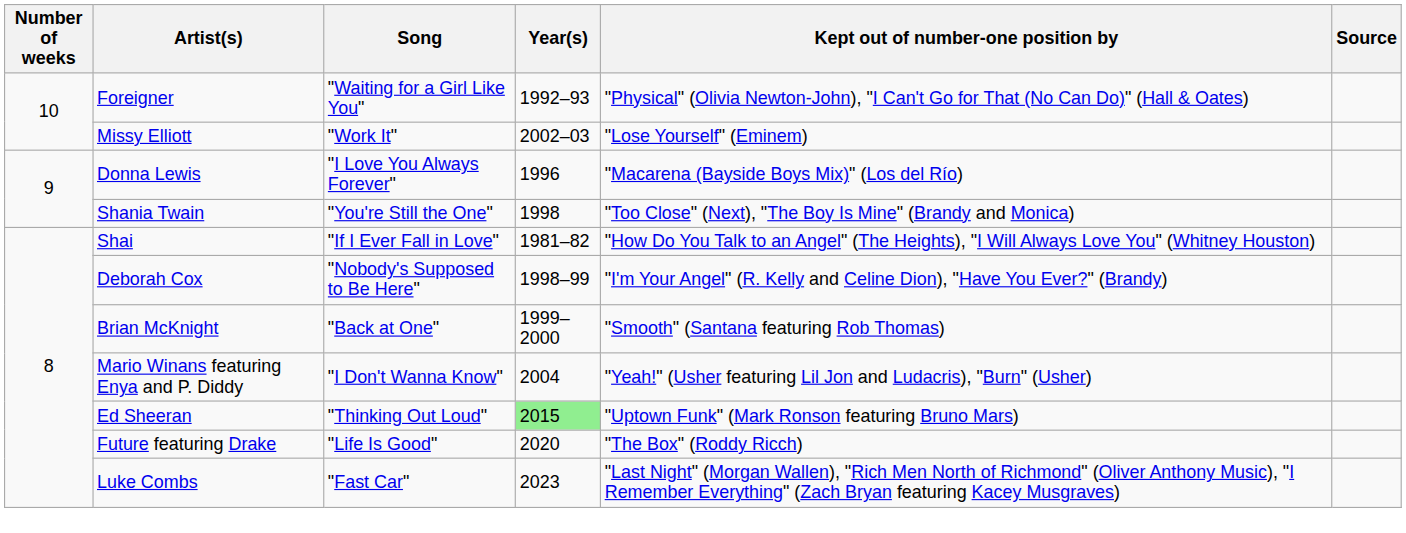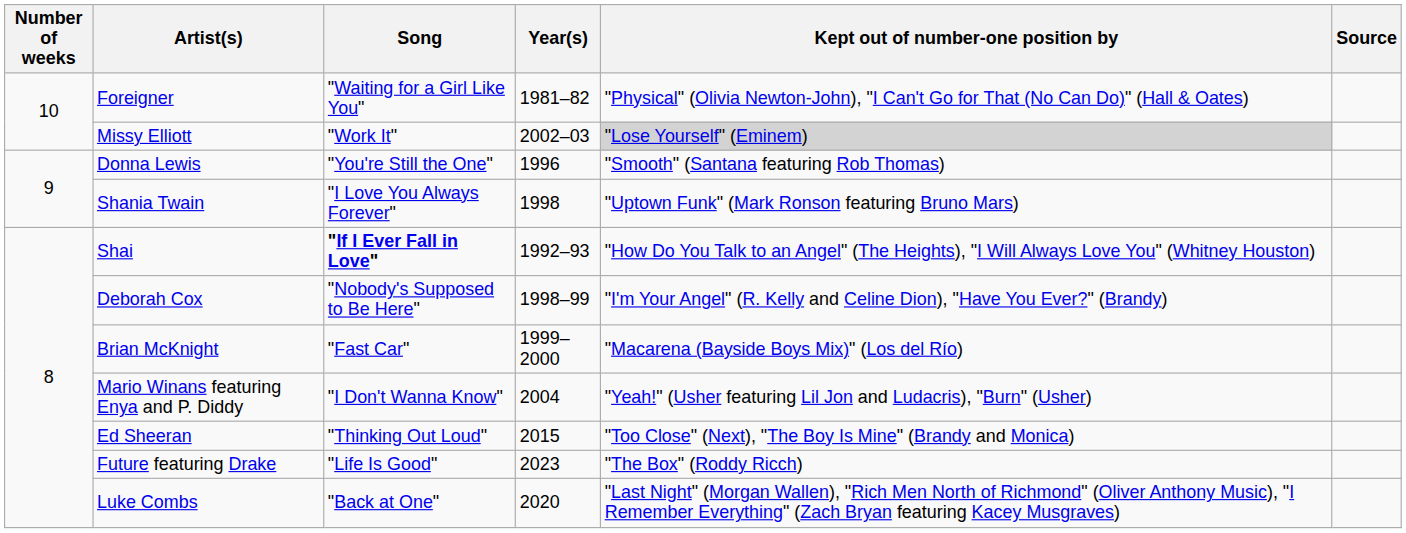Foreigner | Year(s): 1992–93 -> 1981–82
Missy Elliott | Kept out of number-one position by: no background -> lightgrey background
Donna Lewis | Song: "I Love You Always Forever" -> "You're Still the One"
Donna Lewis | Kept out of number-one position by: "Macarena (Bayside Boys Mix)" (Los del Río) -> "Smooth" (Santana featuring Rob Thomas)
Shania Twain | Song: "You're Still the One" -> "I Love You Always Forever"
Shania Twain | Kept out of number-one position by: "Too Close" (Next), "The Boy Is Mine" (Brandy and Monica) -> "Uptown Funk" (Mark Ronson featuring Bruno Mars)
Shai | Song: normal -> bold
Shai | Year(s): 1981–82 -> 1992–93
Brian McKnight | Song: "Back at One" -> "Fast Car"
Brian McKnight | Kept out of number-one position by: "Smooth" (Santana featuring Rob Thomas) -> "Macarena (Bayside Boys Mix)" (Los del Río)
Ed Sheeran | Year(s): lightgreen background -> no background
Ed Sheeran | Kept out of number-one position by: "Uptown Funk" (Mark Ronson featuring Bruno Mars) -> "Too Close" (Next), "The Boy Is Mine" (Brandy and Monica)
Future featuring Drake | Year(s): 2020 -> 2023
Luke Combs | Song: "Fast Car" -> "Back at One"
Luke Combs | Year(s): 2023 -> 2020
